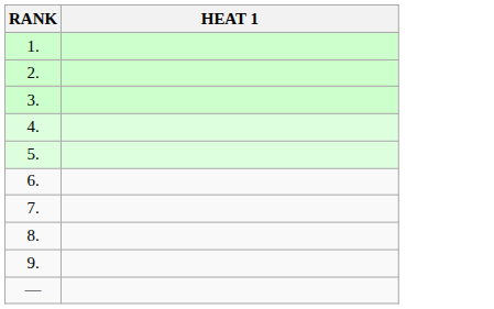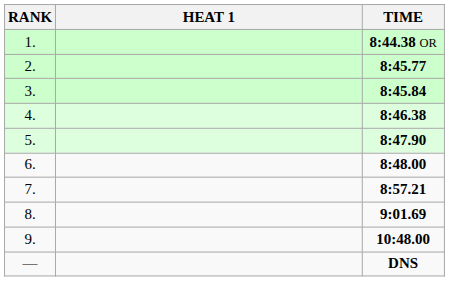+ column: TIME | 8:44.38 OR | 8:45.77 | 8:45.84 | 8:46.38 | 8:47.90 | 8:48.00 | 8:57.21 | 9:01.69 | 10:48.00 | DNS
